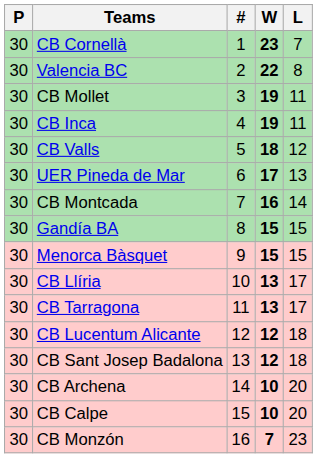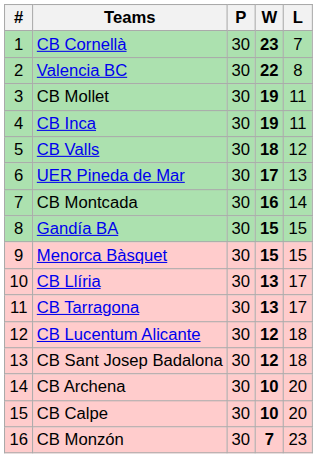columns swapped: # <-> P
